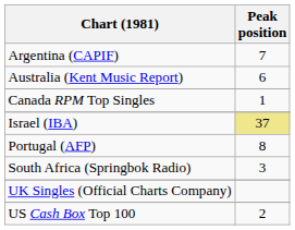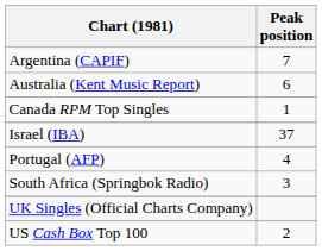Israel (IBA) | Peak position: khaki background -> no background
Portugal (AFP) | Peak position: 8 -> 4
